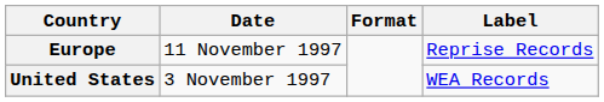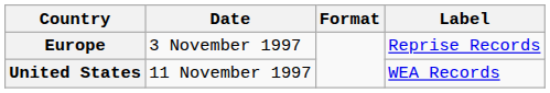Europe | Date: 11 November 1997 -> 3 November 1997
United States | Date: 3 November 1997 -> 11 November 1997
